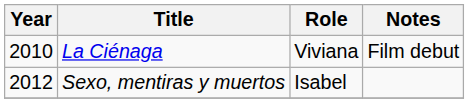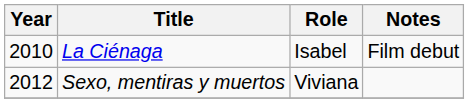La Ciénaga | Role: Viviana -> Isabel
Sexo, mentiras y muertos | Role: Isabel -> Viviana
